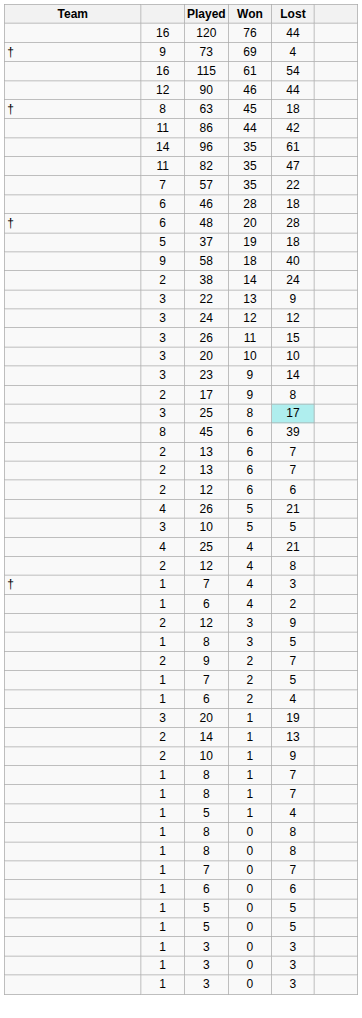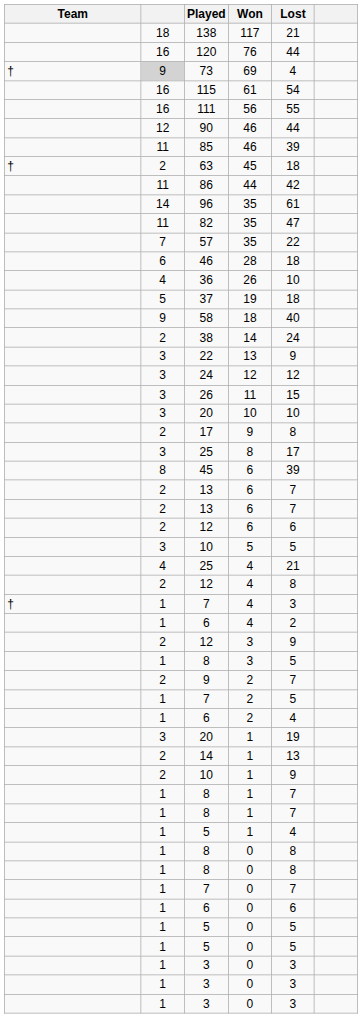+ row: 18 | 138 | 117 | 21
73 | column 2: no background -> lightgrey background
+ row: 16 | 111 | 56 | 55
+ row: 11 | 85 | 46 | 39
63 | column 2: 8 -> 2
+ row: 4 | 36 | 26 | 10
- row: † | 6 | 48 | 20 | 28
- row: 3 | 23 | 9 | 14
25 / 8 | Lost: paleturquoise background -> no background
- row: 4 | 26 | 5 | 21
